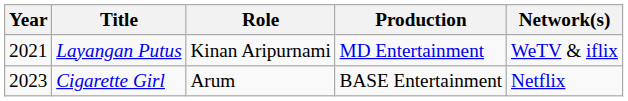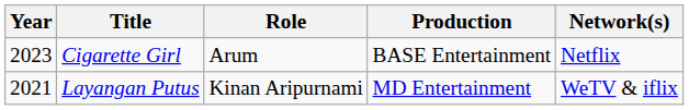rows swapped: Layangan Putus <-> Cigarette Girl
